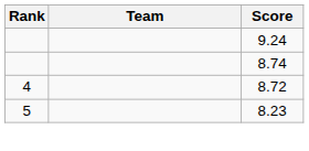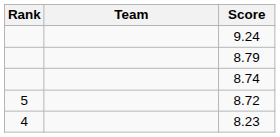+ row: 8.79
8.72 | Rank: 4 -> 5
8.23 | Rank: 5 -> 4
